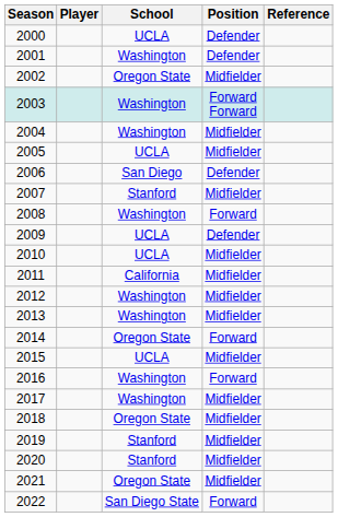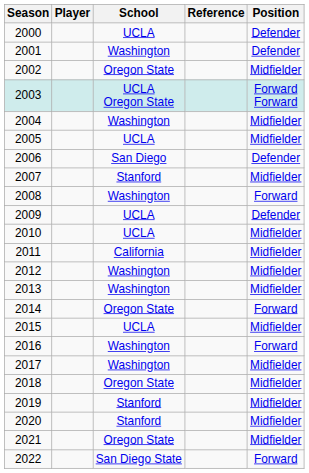columns swapped: Position <-> Reference
2003 | School: Washington -> UCLA Oregon State
